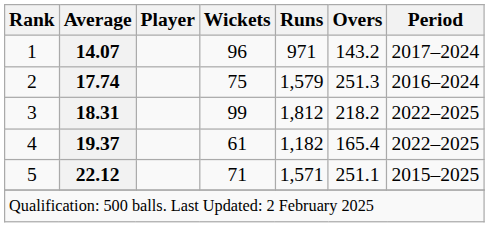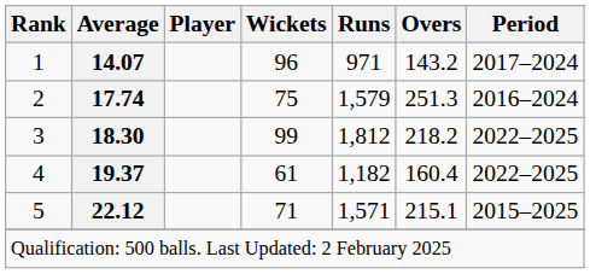3 | Average: 18.31 -> 18.30
4 | Overs: 165.4 -> 160.4
5 | Overs: 251.1 -> 215.1
